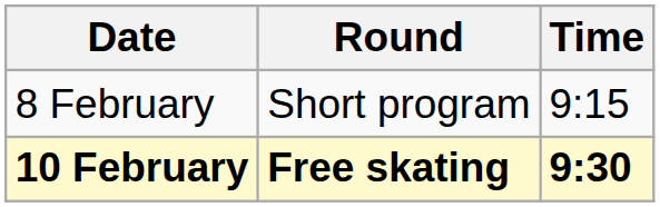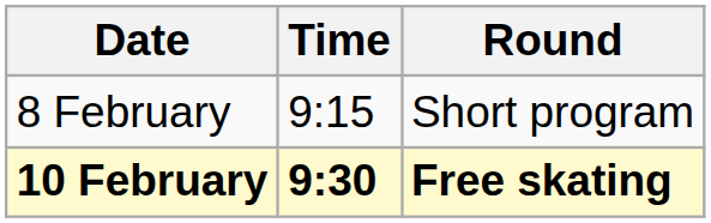columns swapped: Time <-> Round
